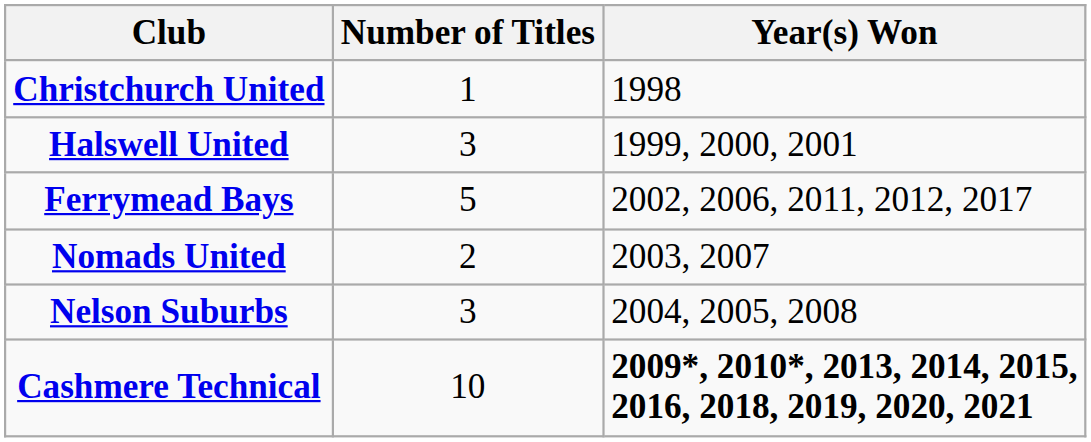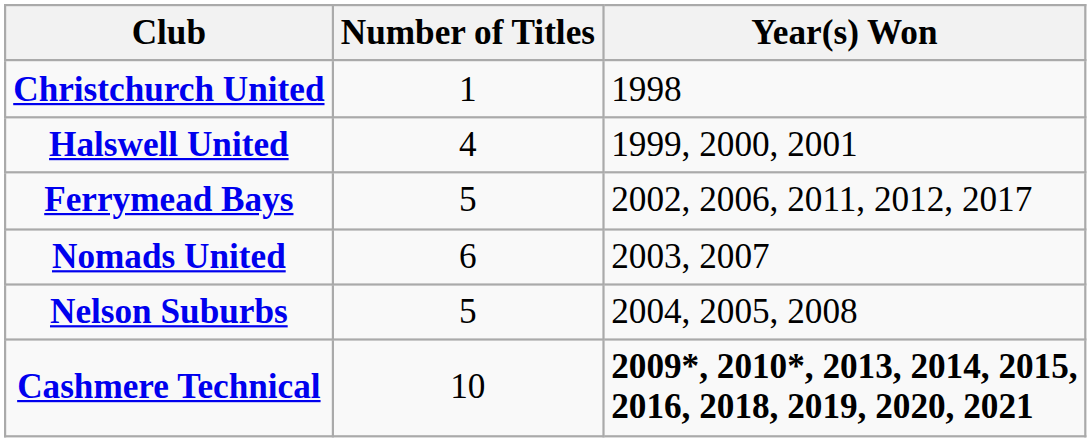Halswell United | Number of Titles: 3 -> 4
Nomads United | Number of Titles: 2 -> 6
Nelson Suburbs | Number of Titles: 3 -> 5
